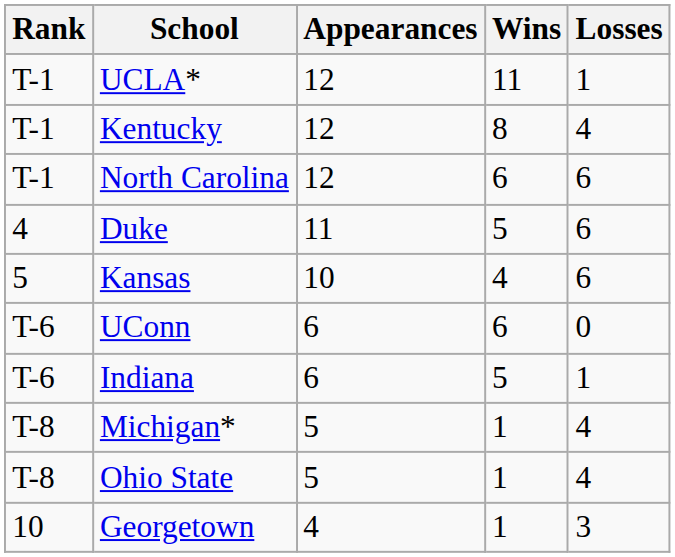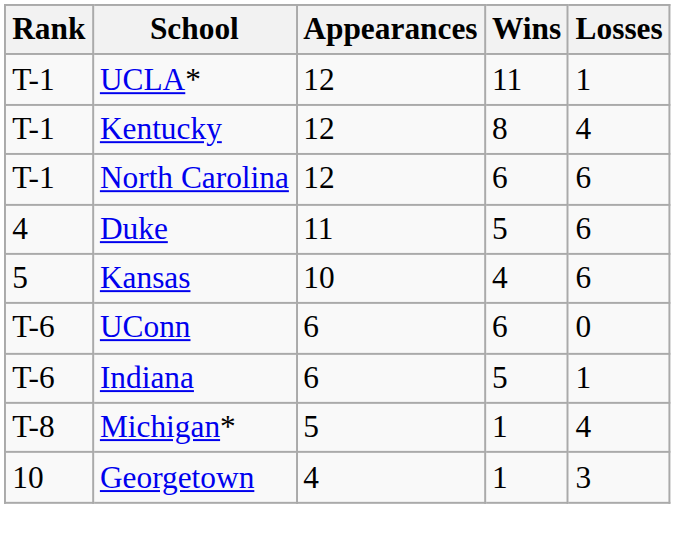- row: T-8 | Ohio State | 5 | 1 | 4
